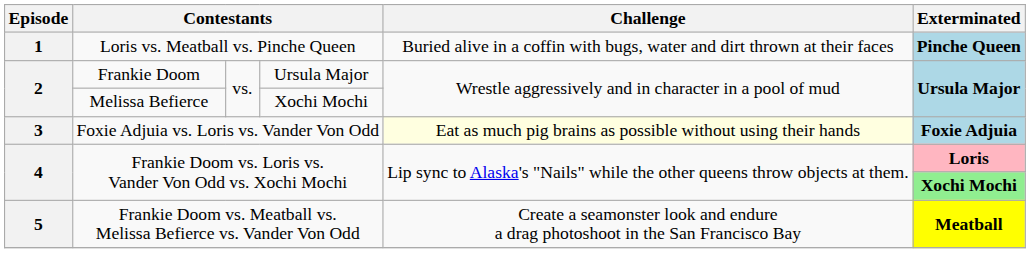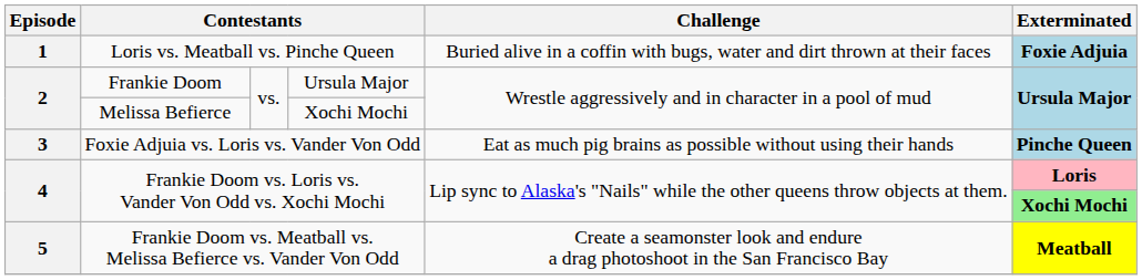Loris vs. Meatball vs. Pinche Queen | Exterminated: Pinche Queen -> Foxie Adjuia
Foxie Adjuia vs. Loris vs. Vander Von Odd | Challenge: lightyellow background -> no background
Foxie Adjuia vs. Loris vs. Vander Von Odd | Exterminated: Foxie Adjuia -> Pinche Queen
